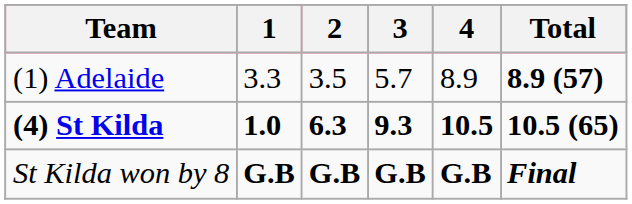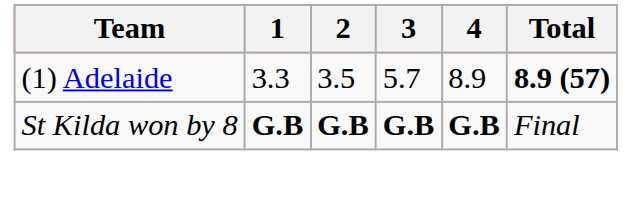- row: (4) St Kilda | 1.0 | 6.3 | 9.3 | 10.5 | 10.5 (65)
St Kilda won by 8 | Total: bold -> normal
